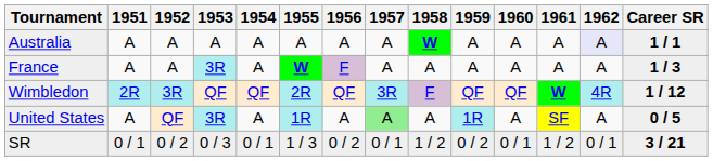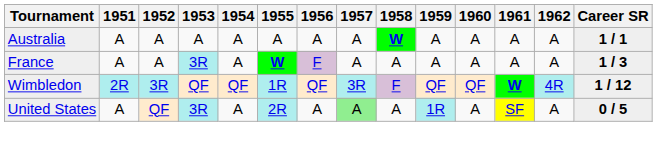Australia | 1962: lavender background -> no background
Wimbledon | 1955: 2R -> 1R
United States | 1955: 1R -> 2R
- row: SR | 0 / 1 | 0 / 2 | 0 / 3 | 0 / 1 | 1 / 3 | 0 / 2 | 0 / 1 | 1 / 2 | 0 / 2 | 0 / 1 | 1 / 2 | 0 / 1 | 3 / 21
